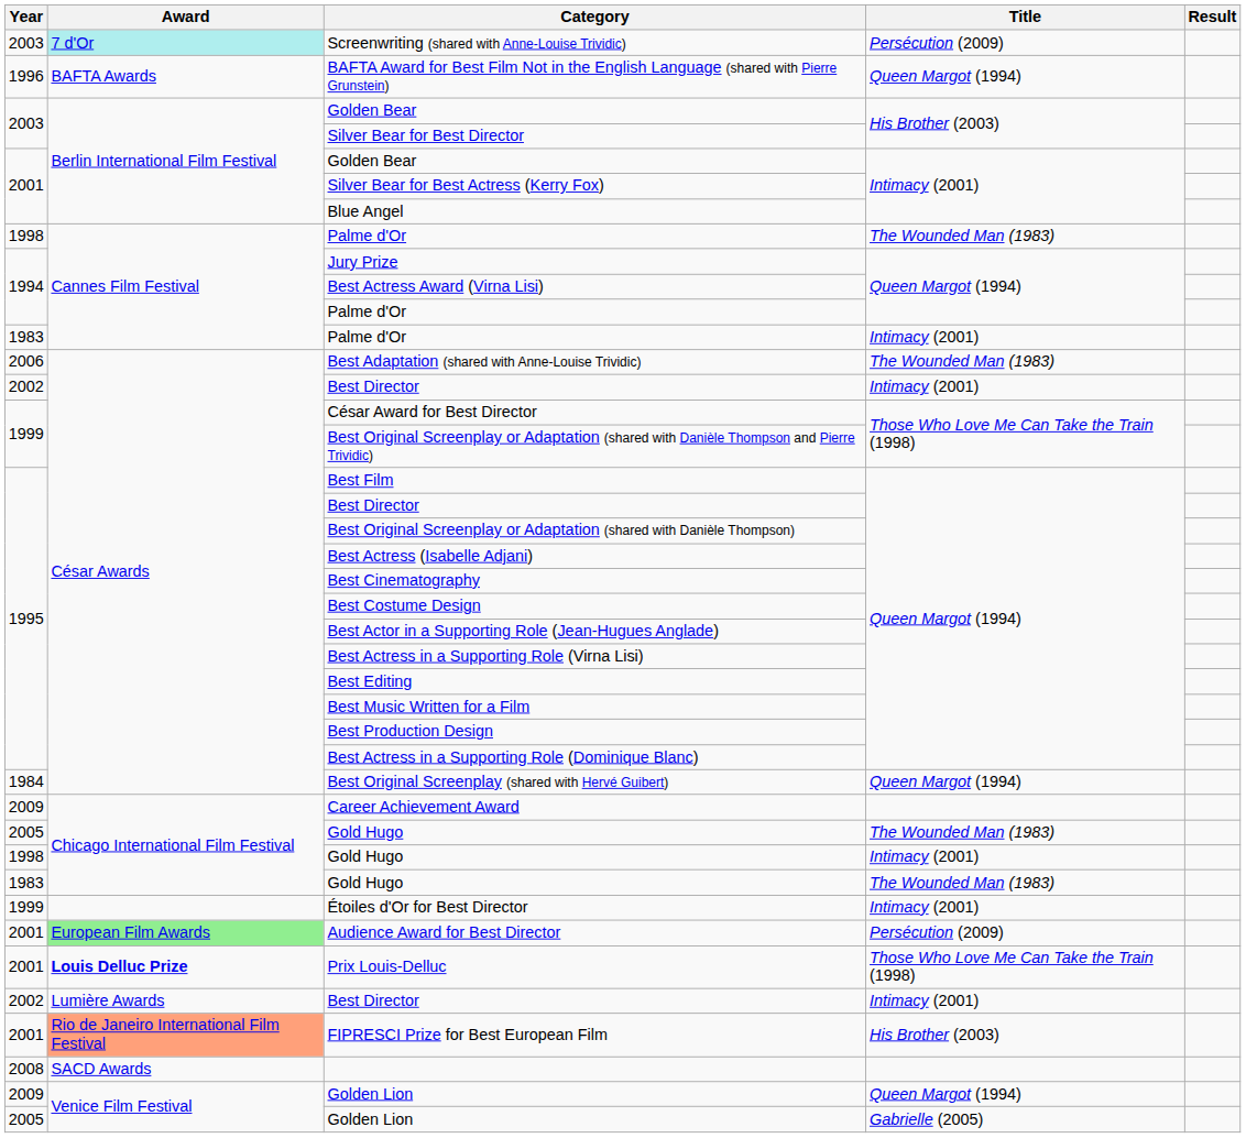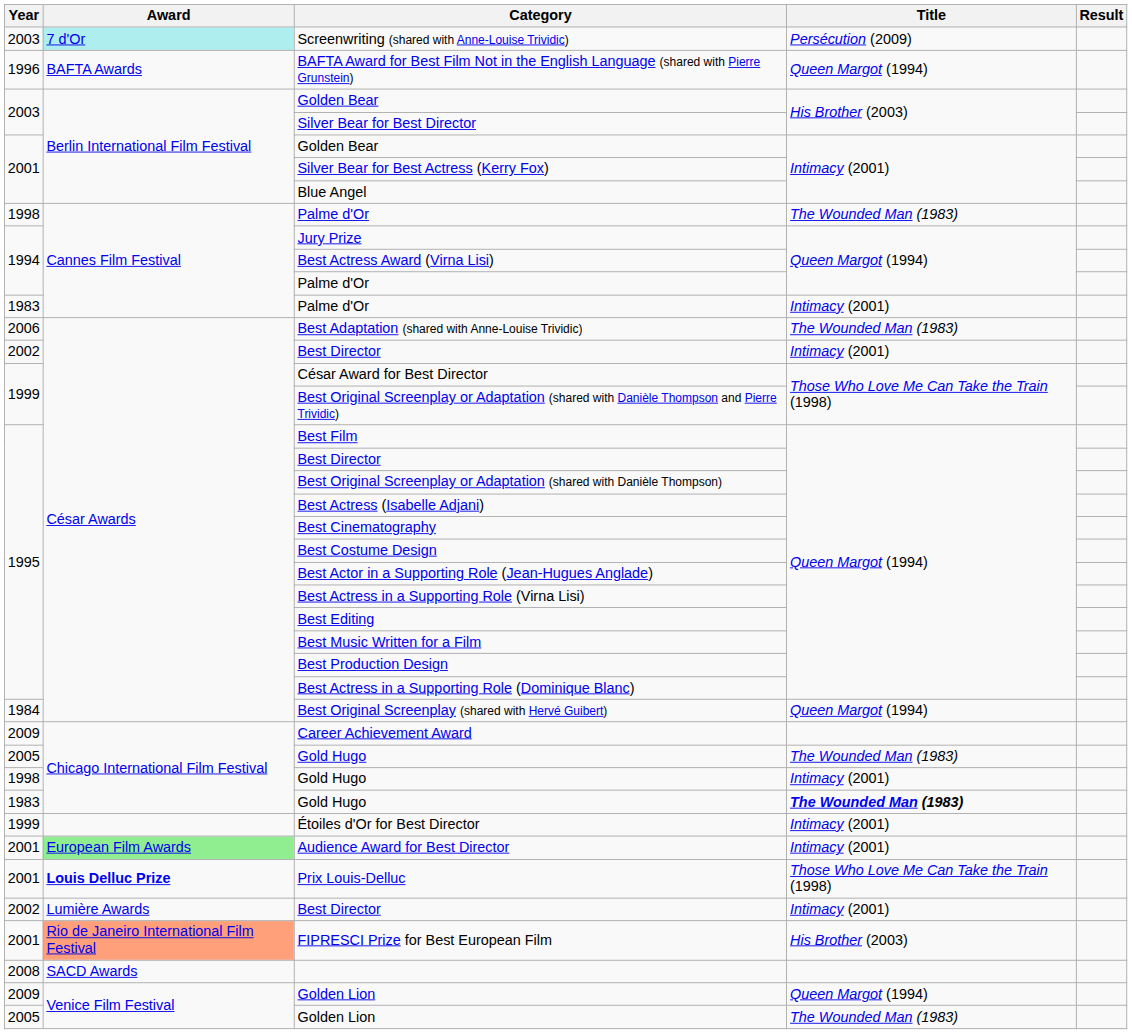1983 / Gold Hugo | Title: normal -> bold
Audience Award for Best Director | Title: Persécution (2009) -> Intimacy (2001)
2005 / Golden Lion | Title: Gabrielle (2005) -> The Wounded Man (1983)
